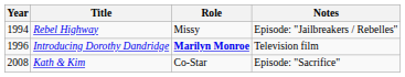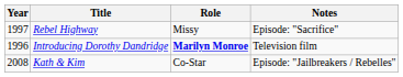Rebel Highway | Year: 1994 -> 1997
Rebel Highway | Notes: Episode: "Jailbreakers / Rebelles" -> Episode: "Sacrifice"
Kath & Kim | Notes: Episode: "Sacrifice" -> Episode: "Jailbreakers / Rebelles"
